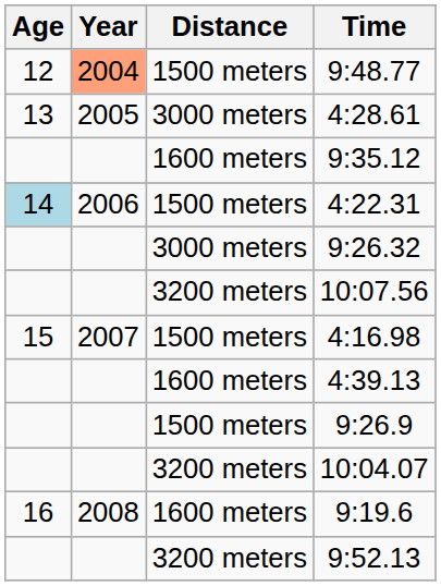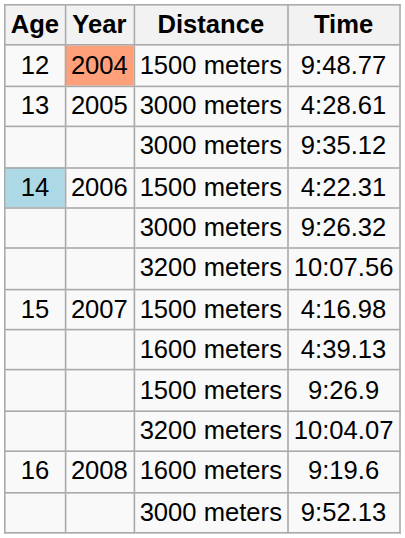9:35.12 | Distance: 1600 meters -> 3000 meters
9:52.13 | Distance: 3200 meters -> 3000 meters
